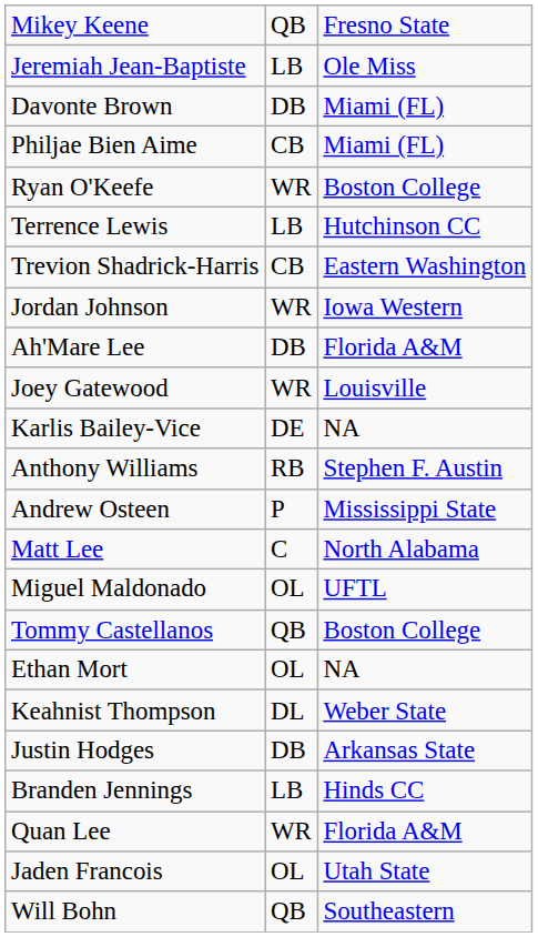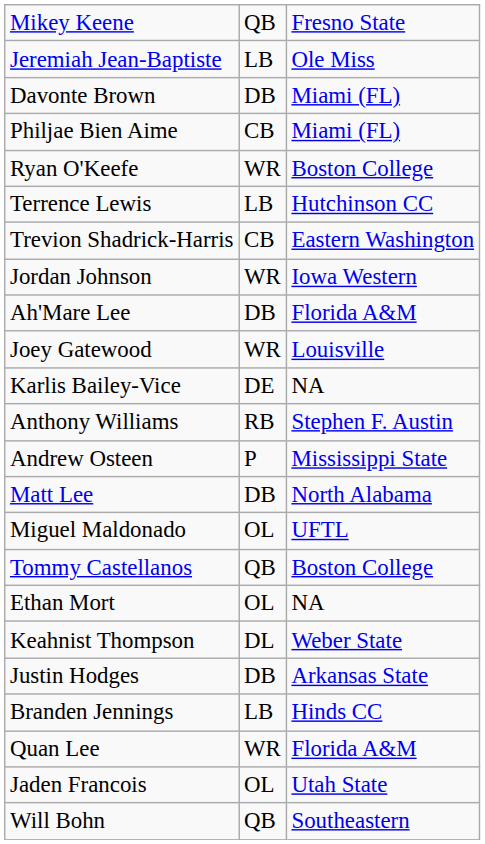Matt Lee | column 2: C -> DB
